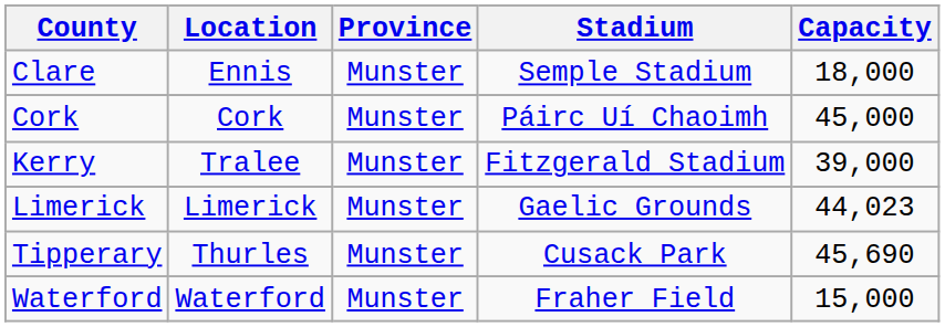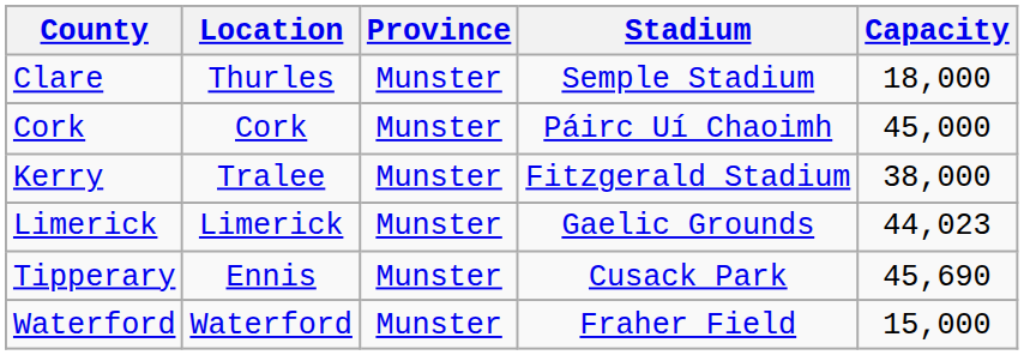Clare | Location: Ennis -> Thurles
Kerry | Capacity: 39,000 -> 38,000
Tipperary | Location: Thurles -> Ennis
